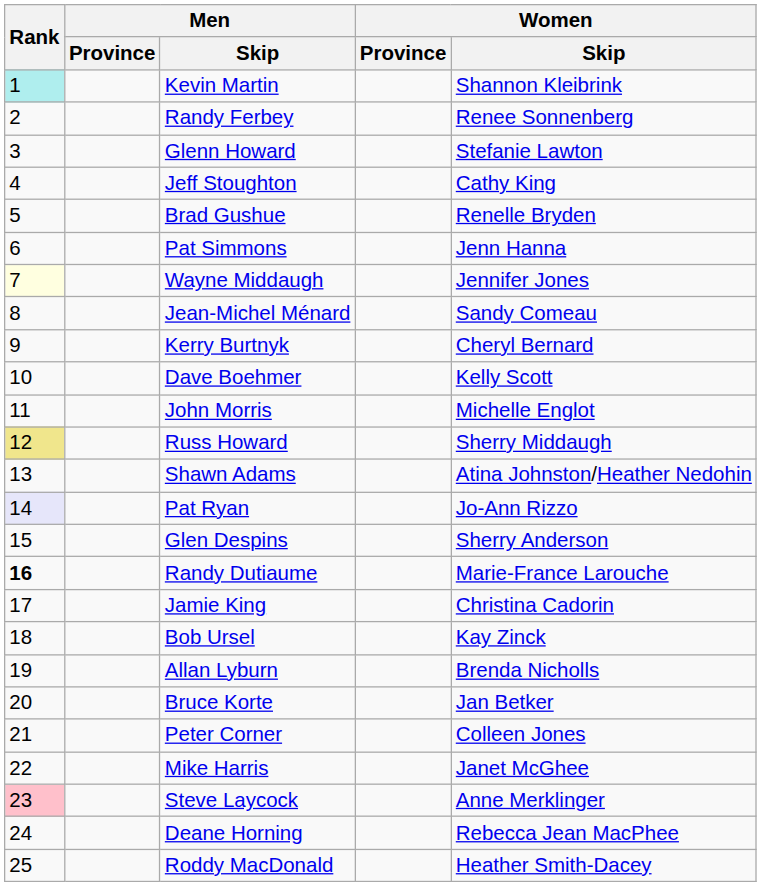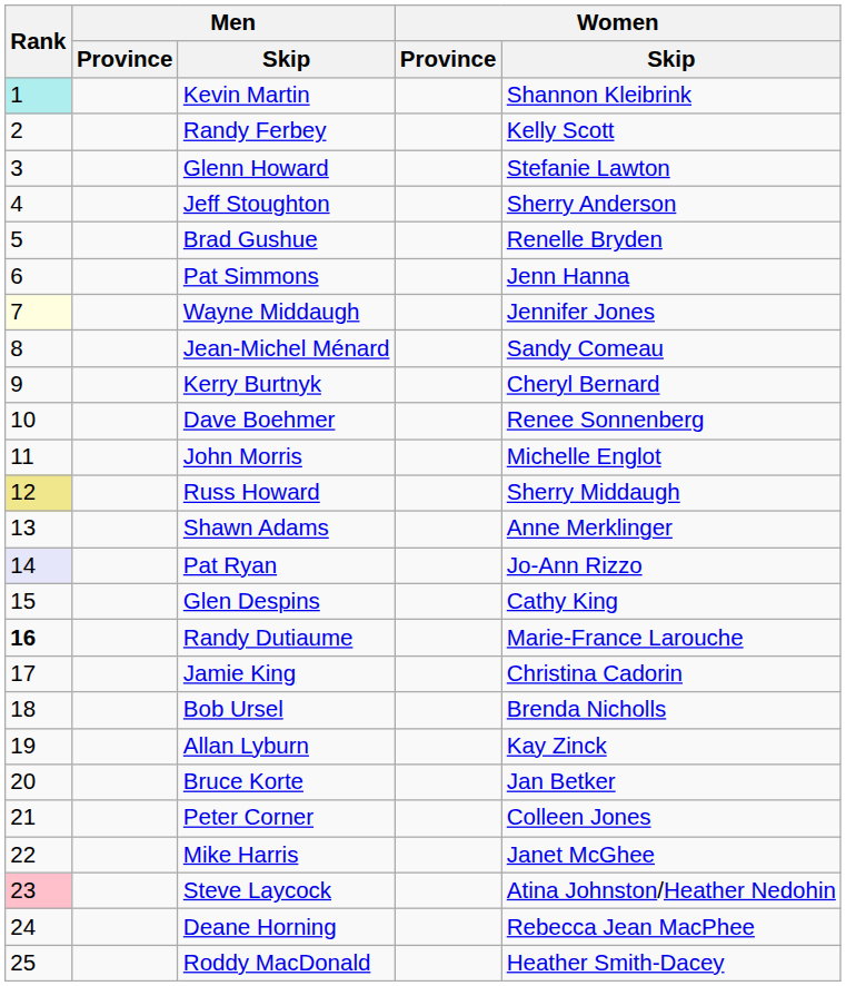Randy Ferbey | Women / Skip: Renee Sonnenberg -> Kelly Scott
Jeff Stoughton | Women / Skip: Cathy King -> Sherry Anderson
Dave Boehmer | Women / Skip: Kelly Scott -> Renee Sonnenberg
Shawn Adams | Women / Skip: Atina Johnston/Heather Nedohin -> Anne Merklinger
Glen Despins | Women / Skip: Sherry Anderson -> Cathy King
Bob Ursel | Women / Skip: Kay Zinck -> Brenda Nicholls
Allan Lyburn | Women / Skip: Brenda Nicholls -> Kay Zinck
Steve Laycock | Women / Skip: Anne Merklinger -> Atina Johnston/Heather Nedohin
